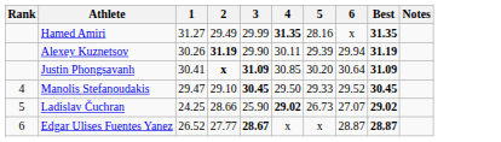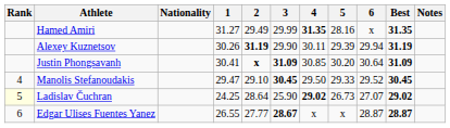+ column: Nationality
Ladislav Čuchran | Rank: no background -> lightyellow background
Ladislav Čuchran | 2: 28.66 -> 28.64
Edgar Ulises Fuentes Yanez | 1: 26.52 -> 26.55
